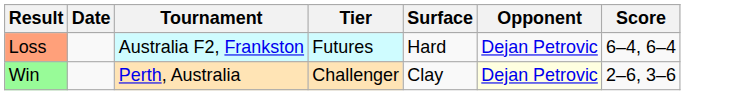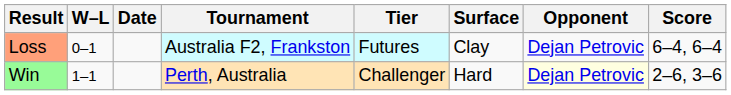+ column: W–L | 0–1 | 1–1
Loss | Surface: Hard -> Clay
Win | Surface: Clay -> Hard
